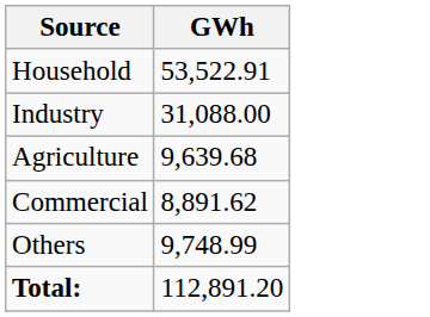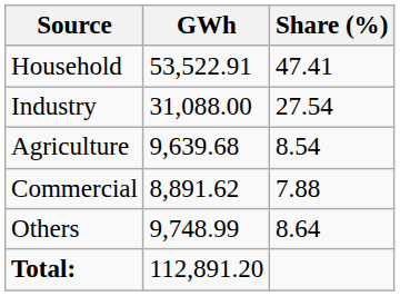+ column: Share (%) | 47.41 | 27.54 | 8.54 | 7.88 | 8.64
